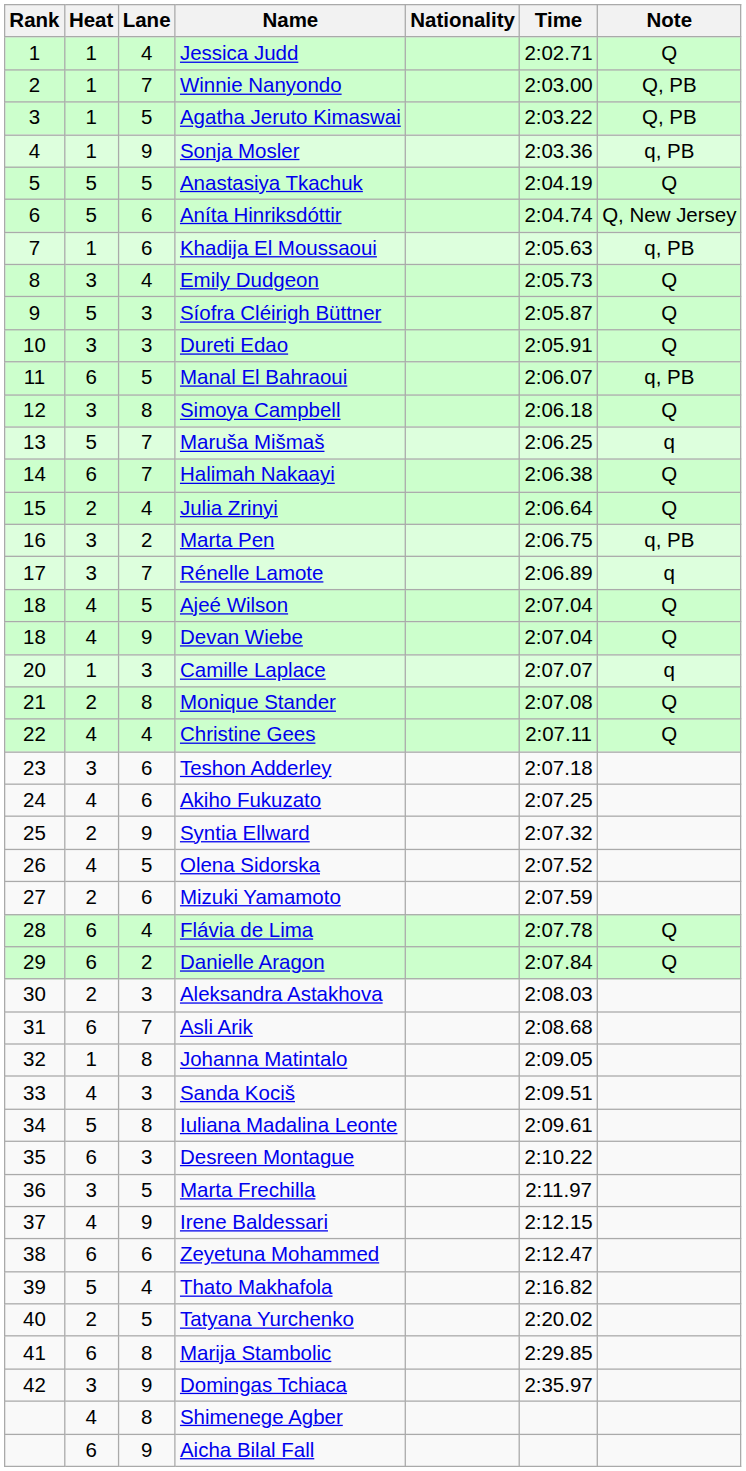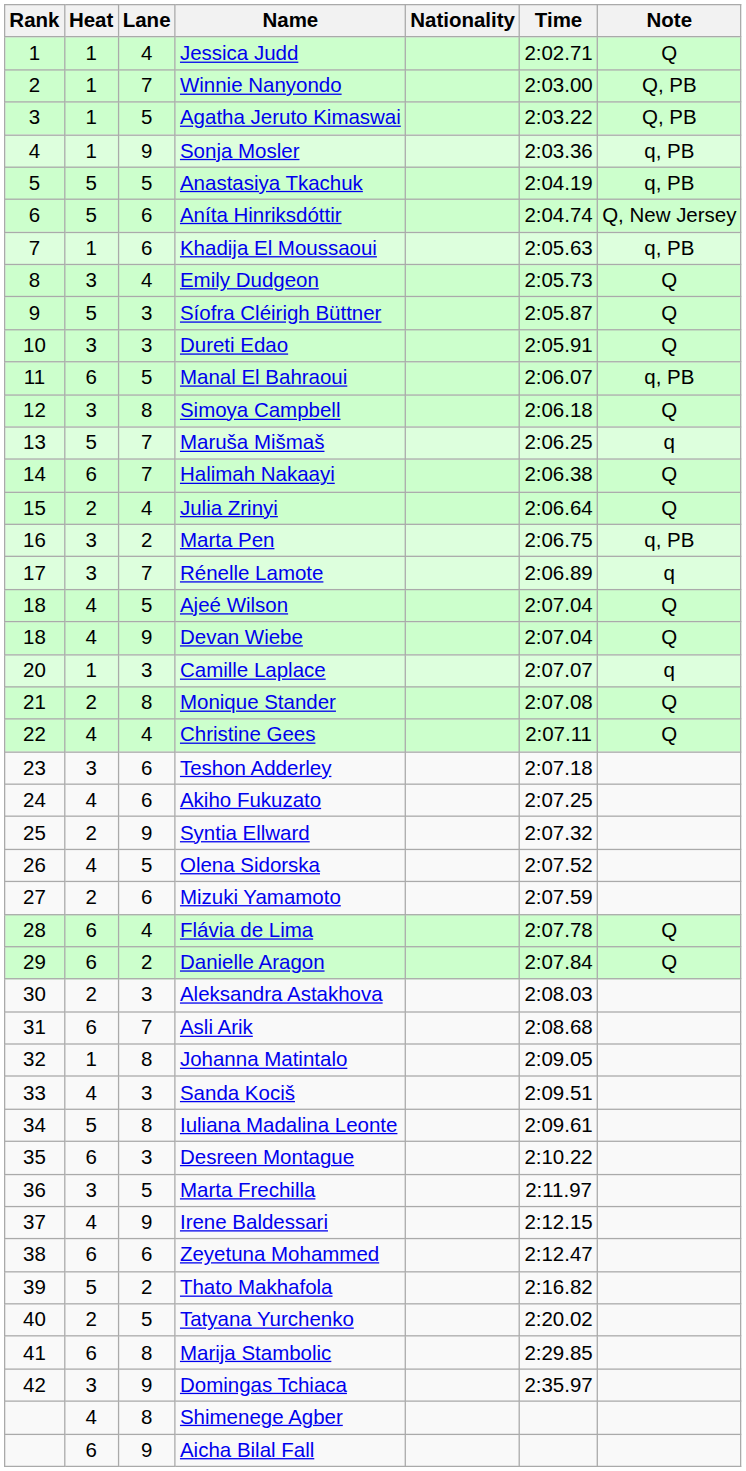Anastasiya Tkachuk | Note: Q -> q, PB
Thato Makhafola | Lane: 4 -> 2
